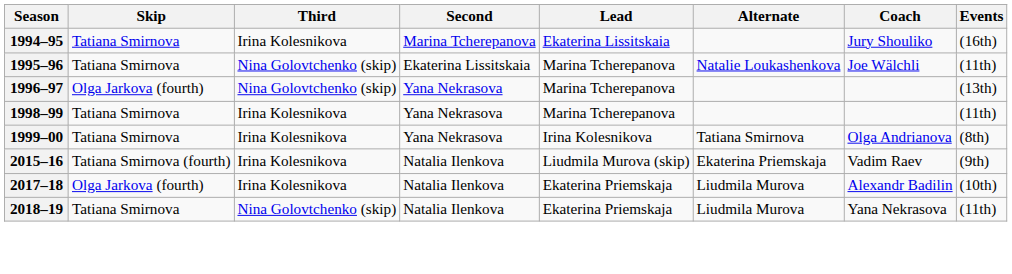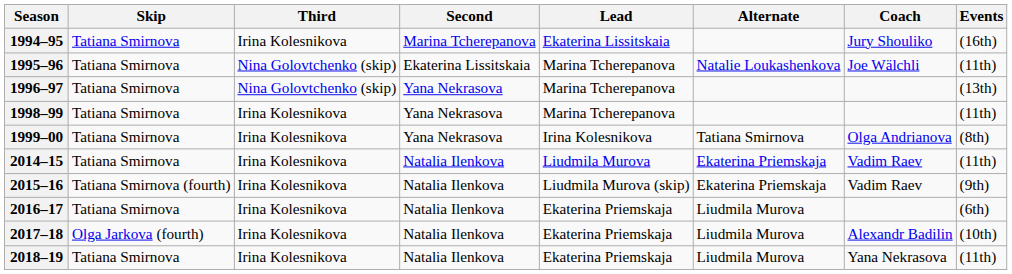1996–97 | Skip: Olga Jarkova (fourth) -> Tatiana Smirnova
+ row: 2014–15 | Tatiana Smirnova | Irina Kolesnikova | Natalia Ilenkova | Liudmila Murova | Ekaterina Priemskaja | Vadim Raev | (11th)
+ row: 2016–17 | Tatiana Smirnova | Irina Kolesnikova | Natalia Ilenkova | Ekaterina Priemskaja | Liudmila Murova | (6th)
2018–19 | Third: Nina Golovtchenko (skip) -> Irina Kolesnikova
